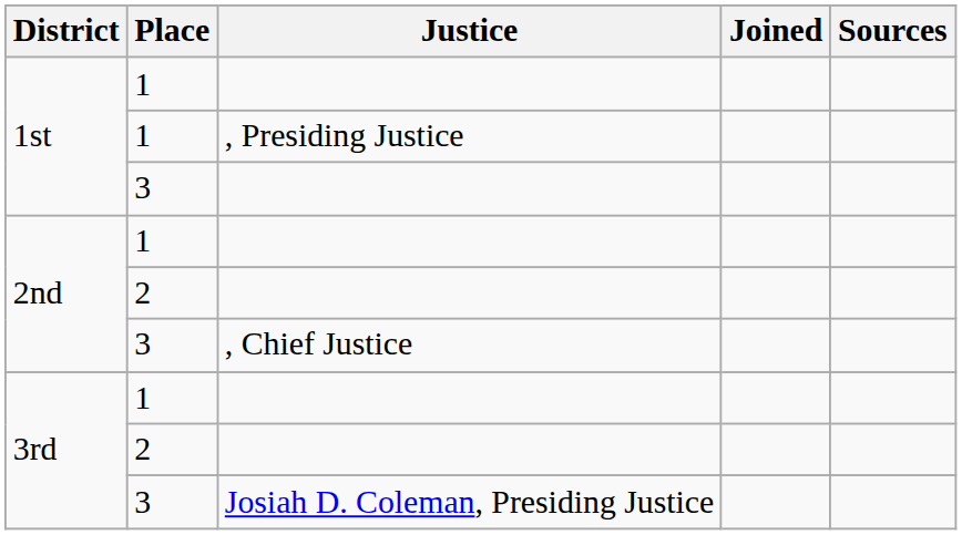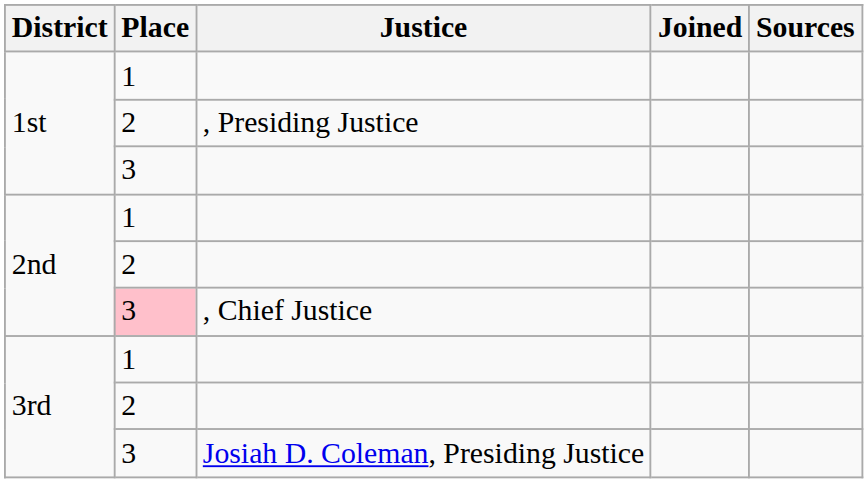, Presiding Justice | Place: 1 -> 2
, Chief Justice | Place: no background -> pink background
